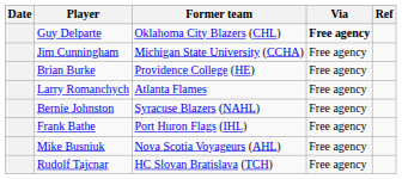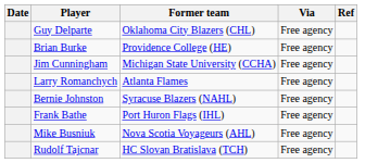Guy Delparte | Via: bold -> normal
rows swapped: Brian Burke <-> Jim Cunningham
